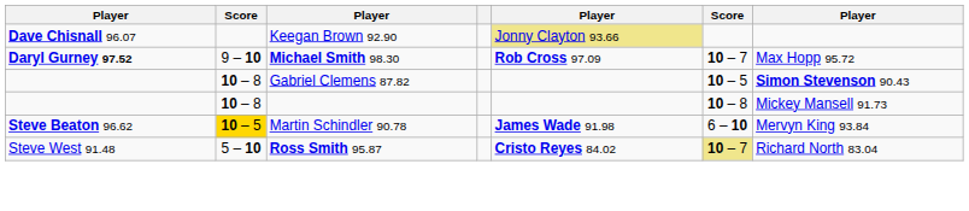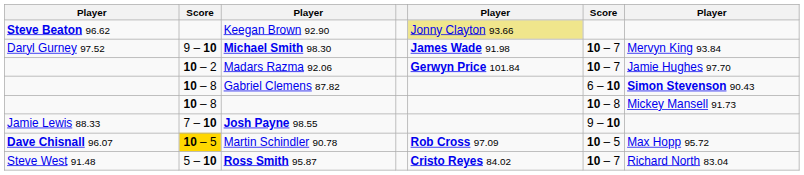Keegan Brown 92.90 | column 1: Dave Chisnall 96.07 -> Steve Beaton 96.62
Michael Smith 98.30 | column 1: bold -> normal
Michael Smith 98.30 | column 5: Rob Cross 97.09 -> James Wade 91.98
Michael Smith 98.30 | column 7: Max Hopp 95.72 -> Mervyn King 93.84
+ row: 10 – 2 | Madars Razma 92.06 | Gerwyn Price 101.84 | 10 – 7 | Jamie Hughes 97.70
Gabriel Clemens 87.82 | column 6: 10 – 5 -> 6 – 10
+ row: Jamie Lewis 88.33 | 7 – 10 | Josh Payne 98.55 | 9 – 10
Martin Schindler 90.78 | column 1: Steve Beaton 96.62 -> Dave Chisnall 96.07
Martin Schindler 90.78 | column 5: James Wade 91.98 -> Rob Cross 97.09
Martin Schindler 90.78 | column 6: 6 – 10 -> 10 – 5
Martin Schindler 90.78 | column 7: Mervyn King 93.84 -> Max Hopp 95.72
Ross Smith 95.87 | column 6: khaki background -> no background
